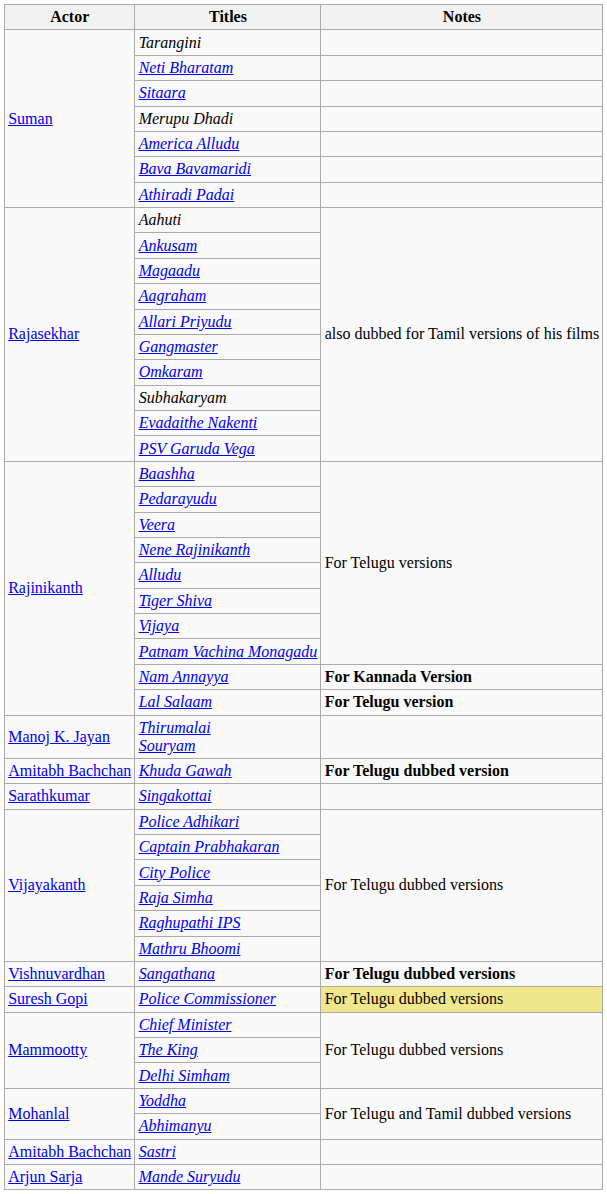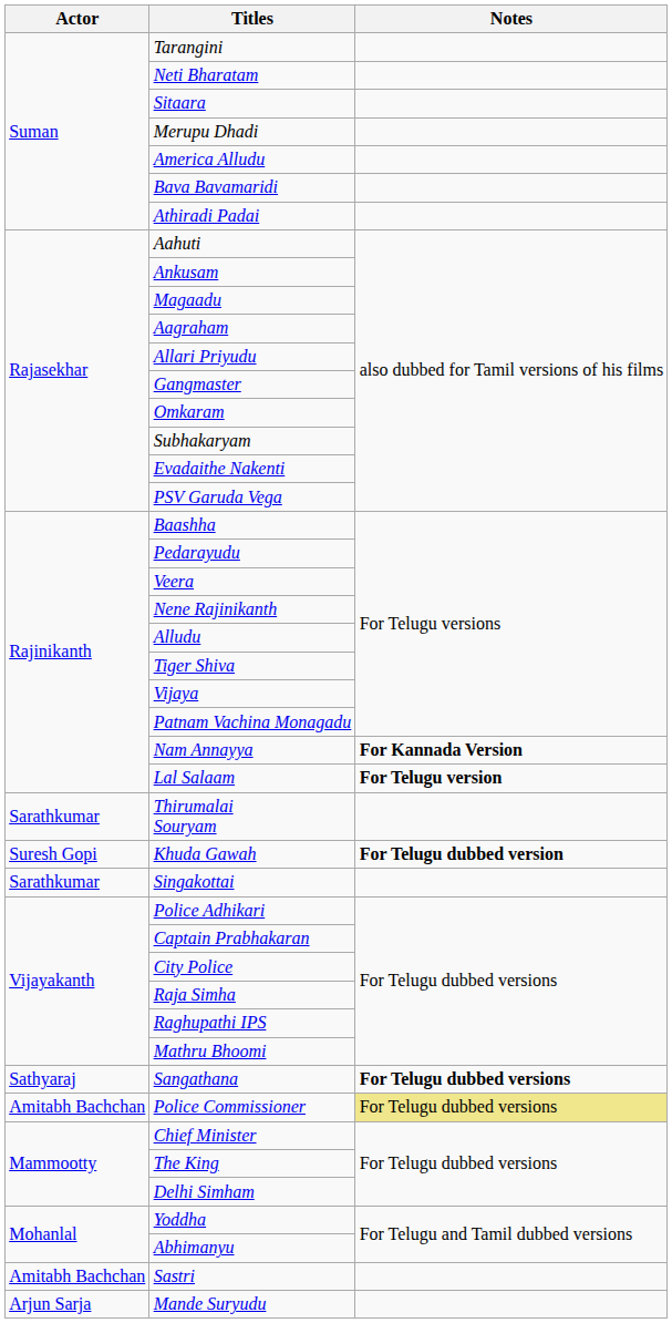Thirumalai Souryam | Actor: Manoj K. Jayan -> Sarathkumar
Khuda Gawah | Actor: Amitabh Bachchan -> Suresh Gopi
Sangathana | Actor: Vishnuvardhan -> Sathyaraj
Police Commissioner | Actor: Suresh Gopi -> Amitabh Bachchan
